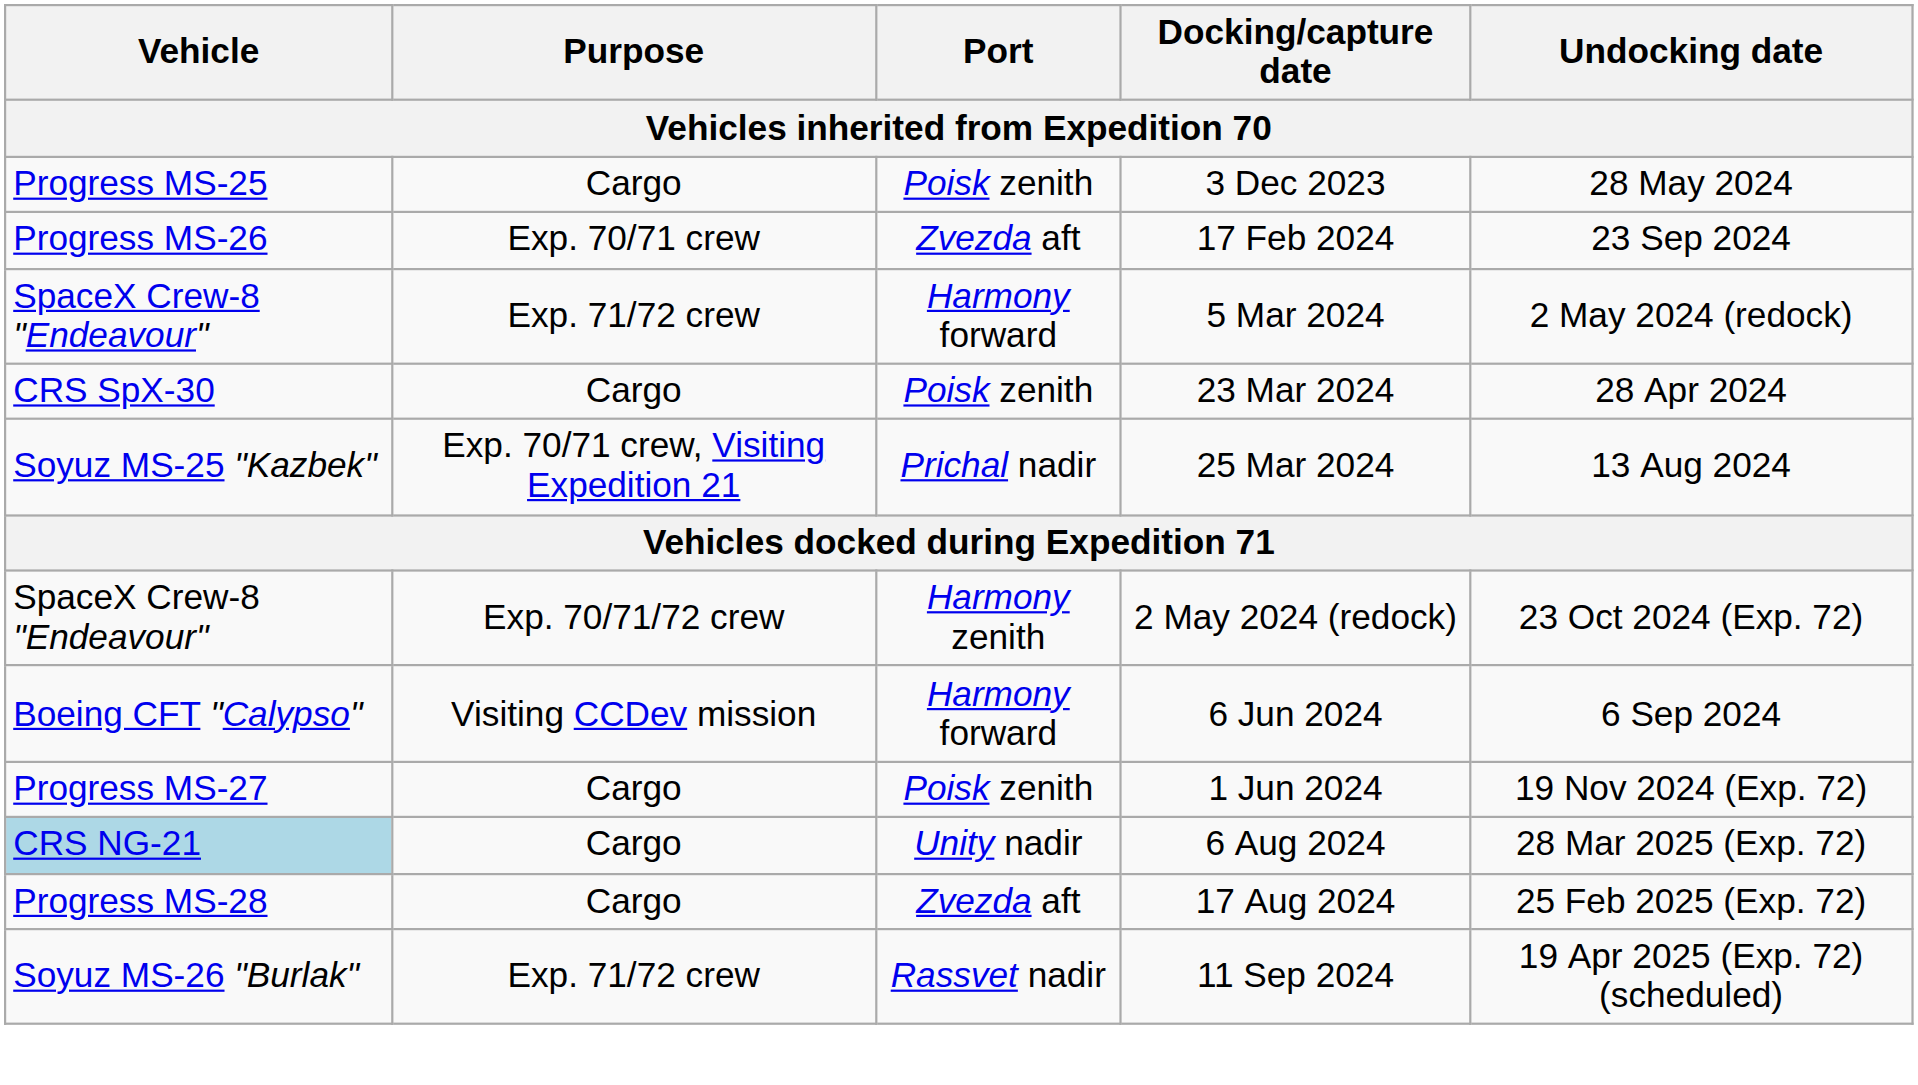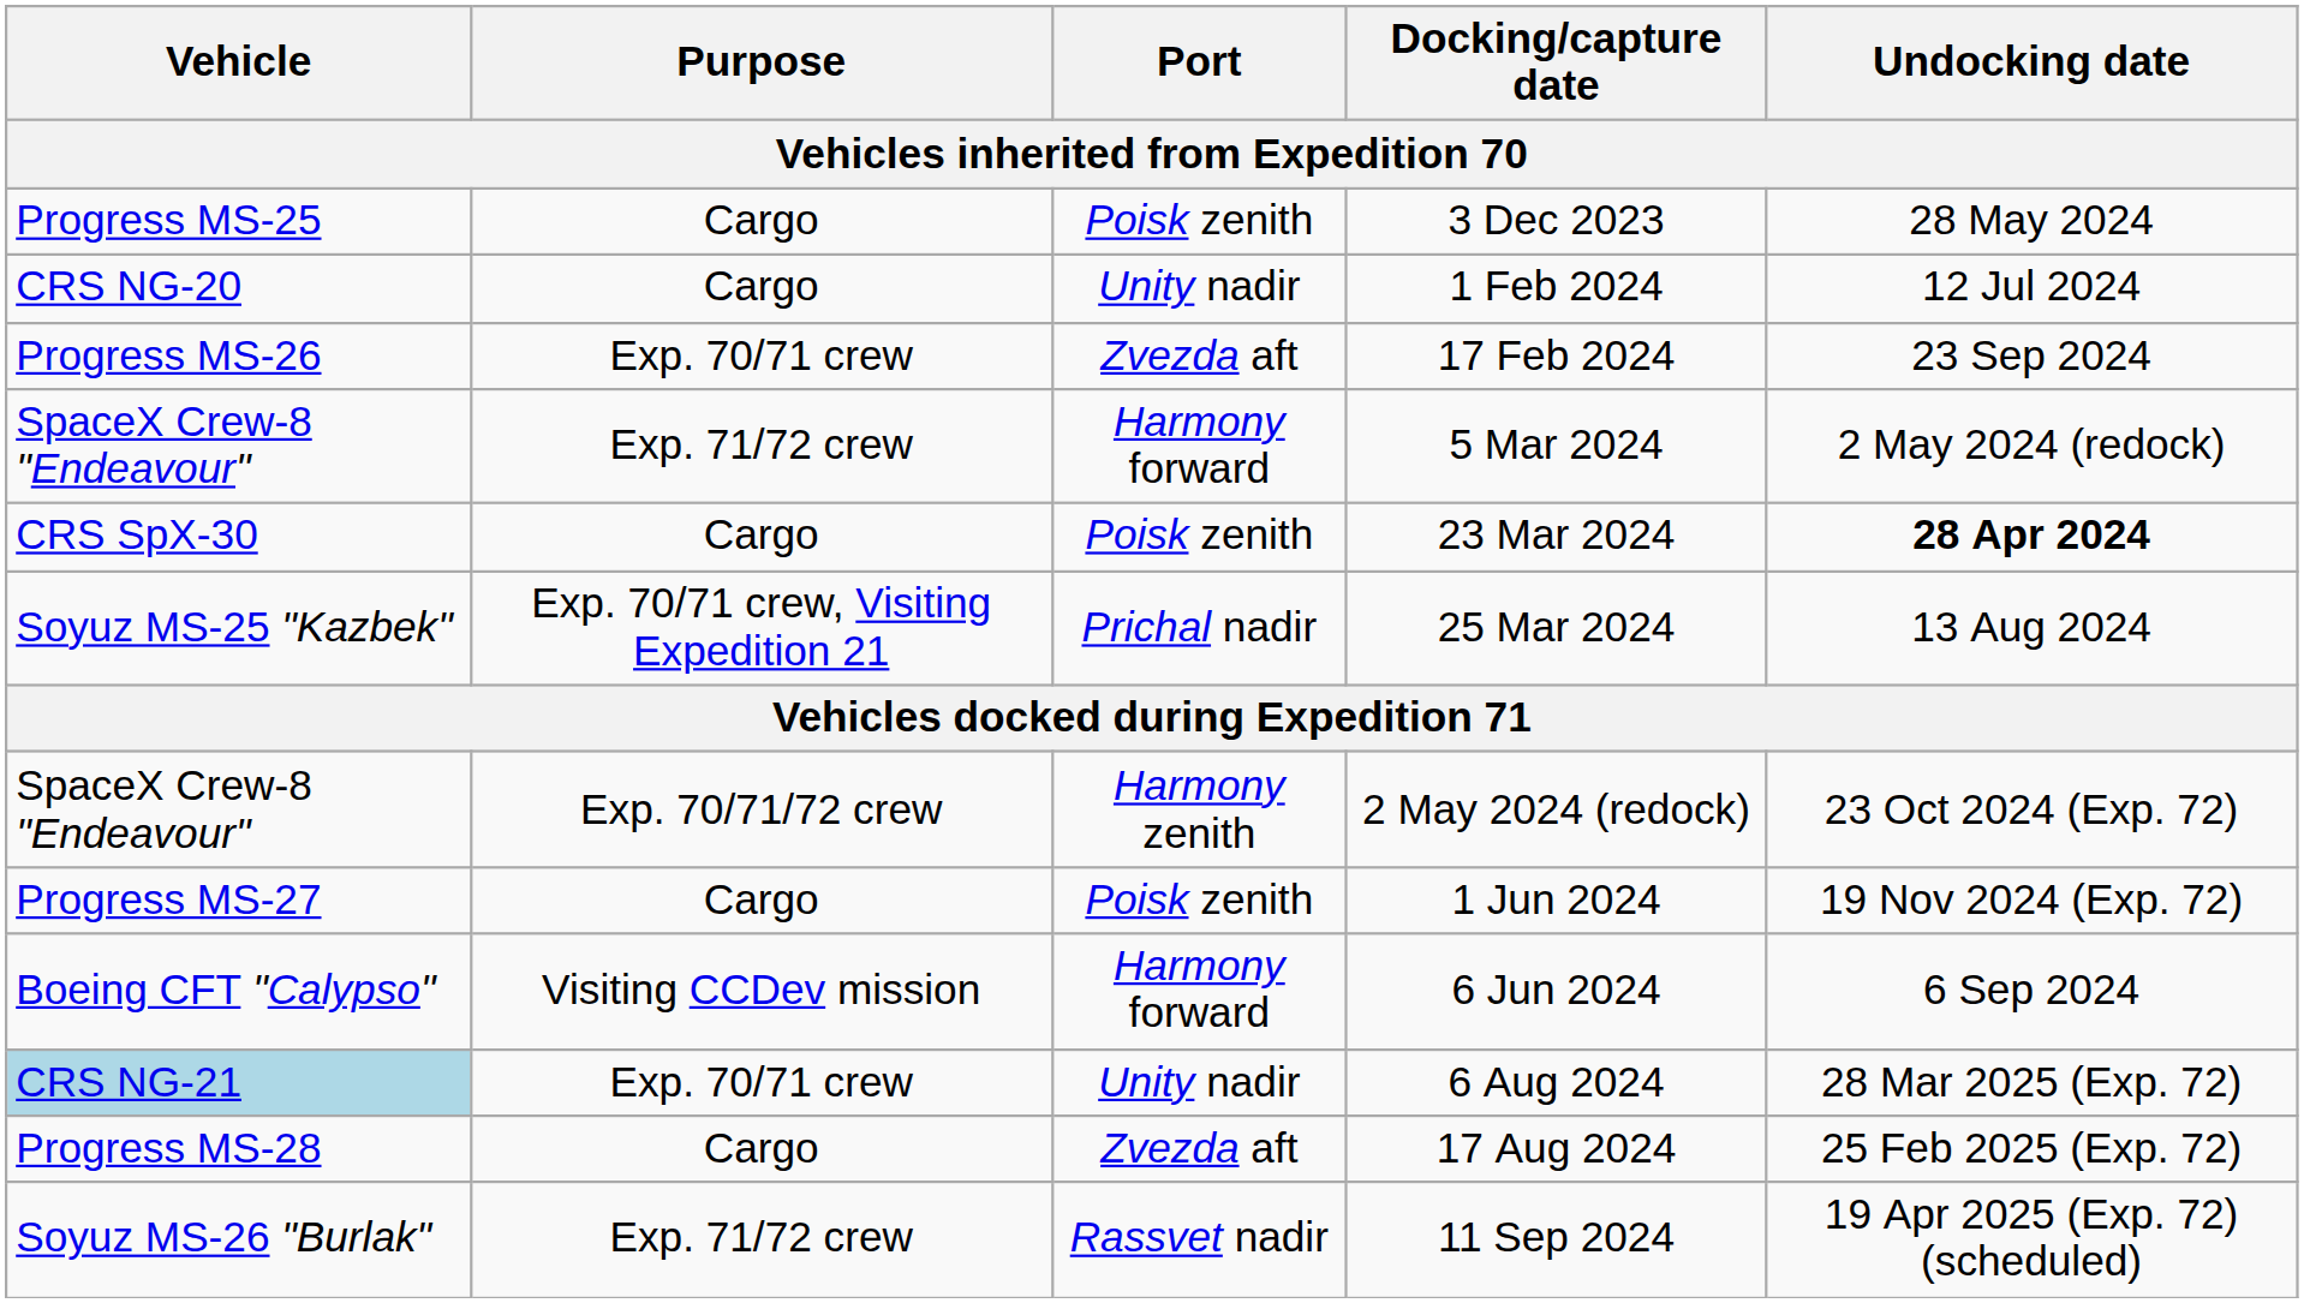+ row: CRS NG-20 | Cargo | Unity nadir | 1 Feb 2024 | 12 Jul 2024
23 Mar 2024 | Undocking date: normal -> bold
rows swapped: 1 Jun 2024 <-> 6 Jun 2024
6 Aug 2024 | Purpose: Cargo -> Exp. 70/71 crew
